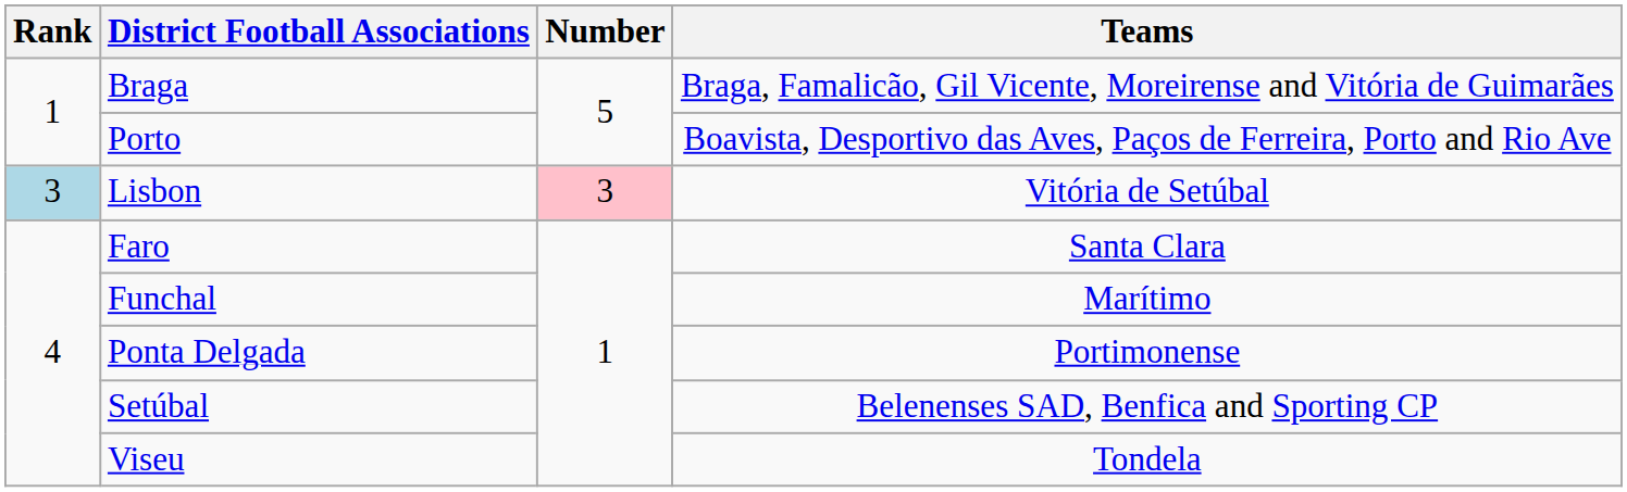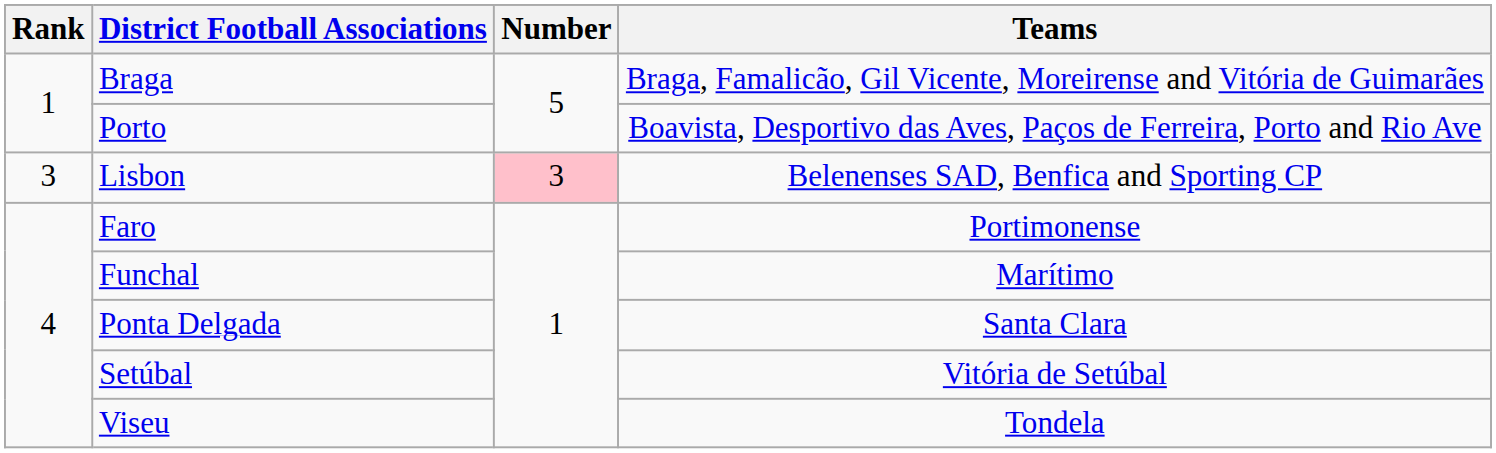Lisbon | Rank: lightblue background -> no background
Lisbon | Teams: Vitória de Setúbal -> Belenenses SAD, Benfica and Sporting CP
Faro | Teams: Santa Clara -> Portimonense
Ponta Delgada | Teams: Portimonense -> Santa Clara
Setúbal | Teams: Belenenses SAD, Benfica and Sporting CP -> Vitória de Setúbal
